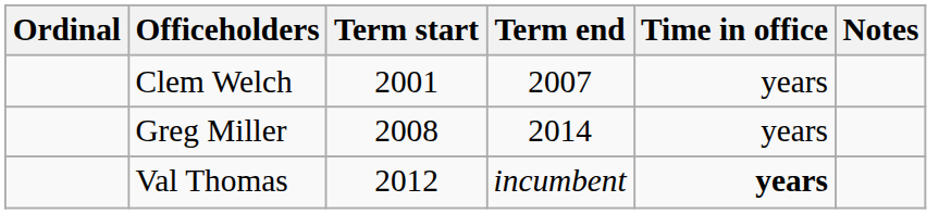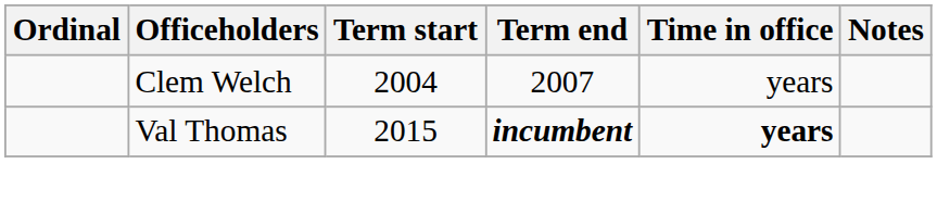Clem Welch | Term start: 2001 -> 2004
- row: Greg Miller | 2008 | 2014 | years
Val Thomas | Term start: 2012 -> 2015
Val Thomas | Term end: normal -> bold
